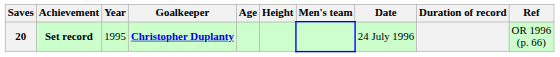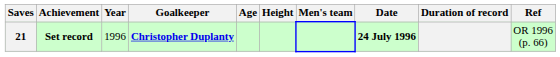Set record | Saves: 20 -> 21
Set record | Year: 1995 -> 1996
Set record | Date: normal -> bold
